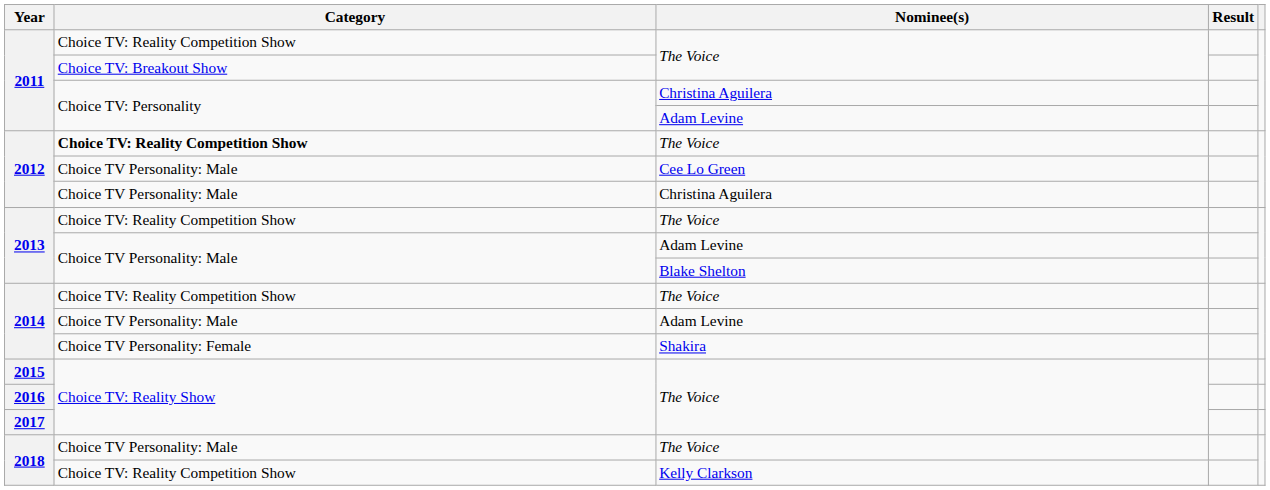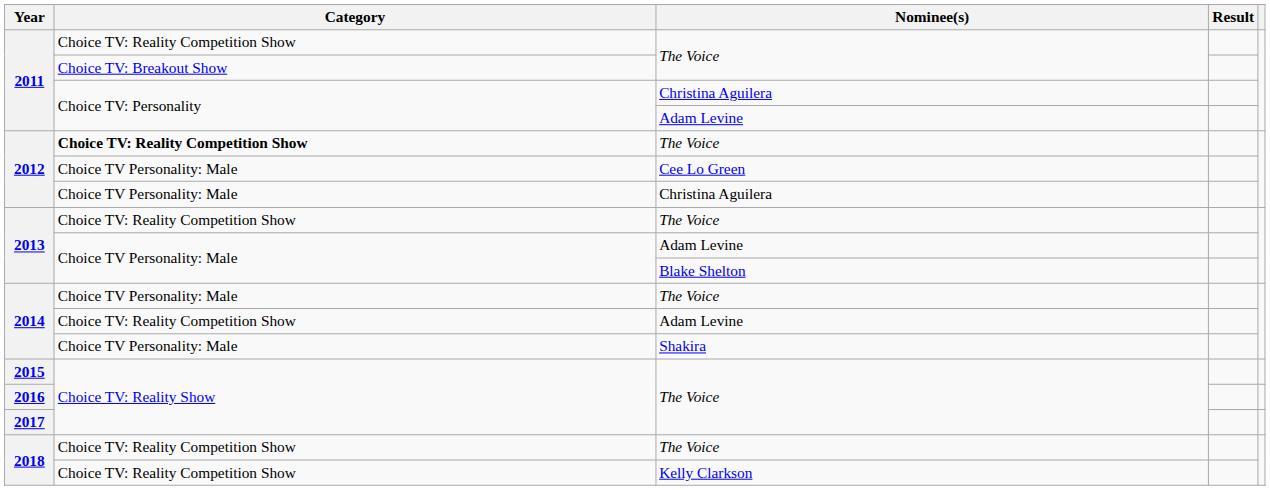2014 / The Voice | Category: Choice TV: Reality Competition Show -> Choice TV Personality: Male
2014 / Adam Levine | Category: Choice TV Personality: Male -> Choice TV: Reality Competition Show
2014 / Shakira | Category: Choice TV Personality: Female -> Choice TV Personality: Male
2018 / The Voice | Category: Choice TV Personality: Male -> Choice TV: Reality Competition Show
